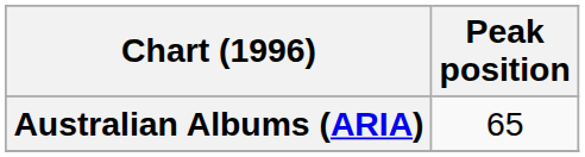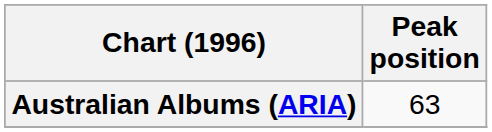Australian Albums (ARIA) | Peak position: 65 -> 63
